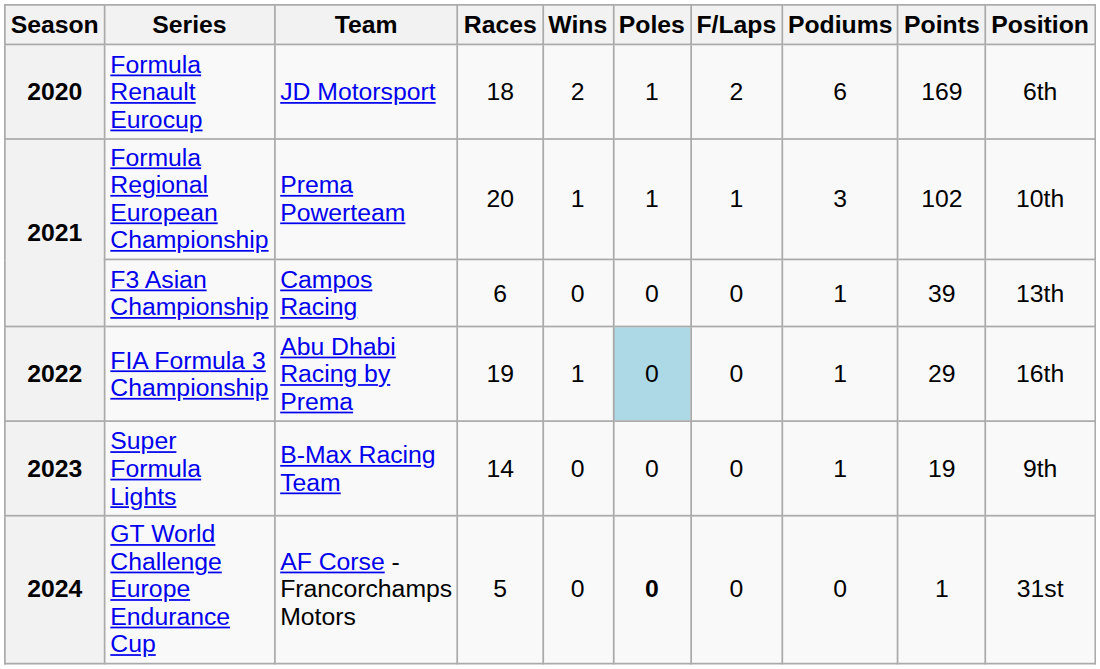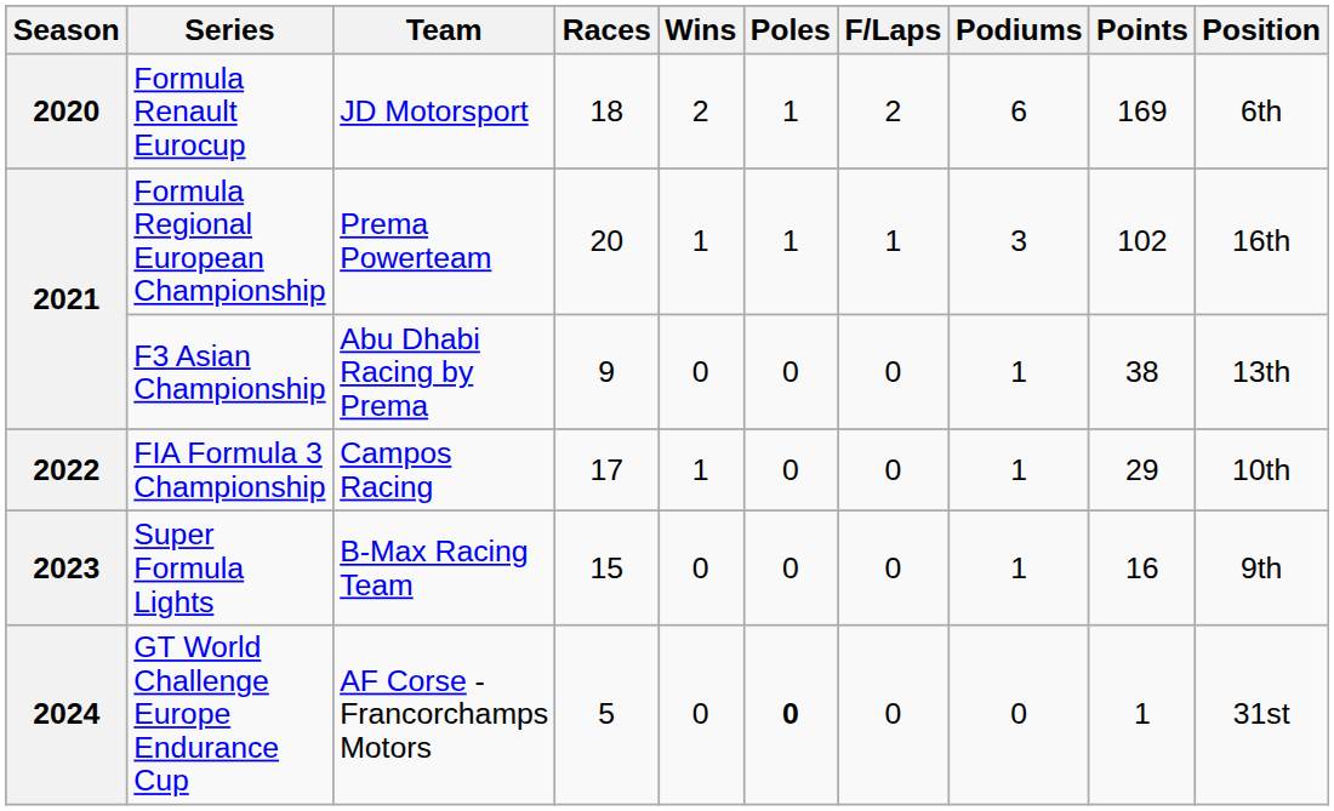Formula Regional European Championship | Position: 10th -> 16th
F3 Asian Championship | Team: Campos Racing -> Abu Dhabi Racing by Prema
F3 Asian Championship | Races: 6 -> 9
F3 Asian Championship | Points: 39 -> 38
FIA Formula 3 Championship | Team: Abu Dhabi Racing by Prema -> Campos Racing
FIA Formula 3 Championship | Races: 19 -> 17
FIA Formula 3 Championship | Poles: lightblue background -> no background
FIA Formula 3 Championship | Position: 16th -> 10th
Super Formula Lights | Races: 14 -> 15
Super Formula Lights | Points: 19 -> 16
